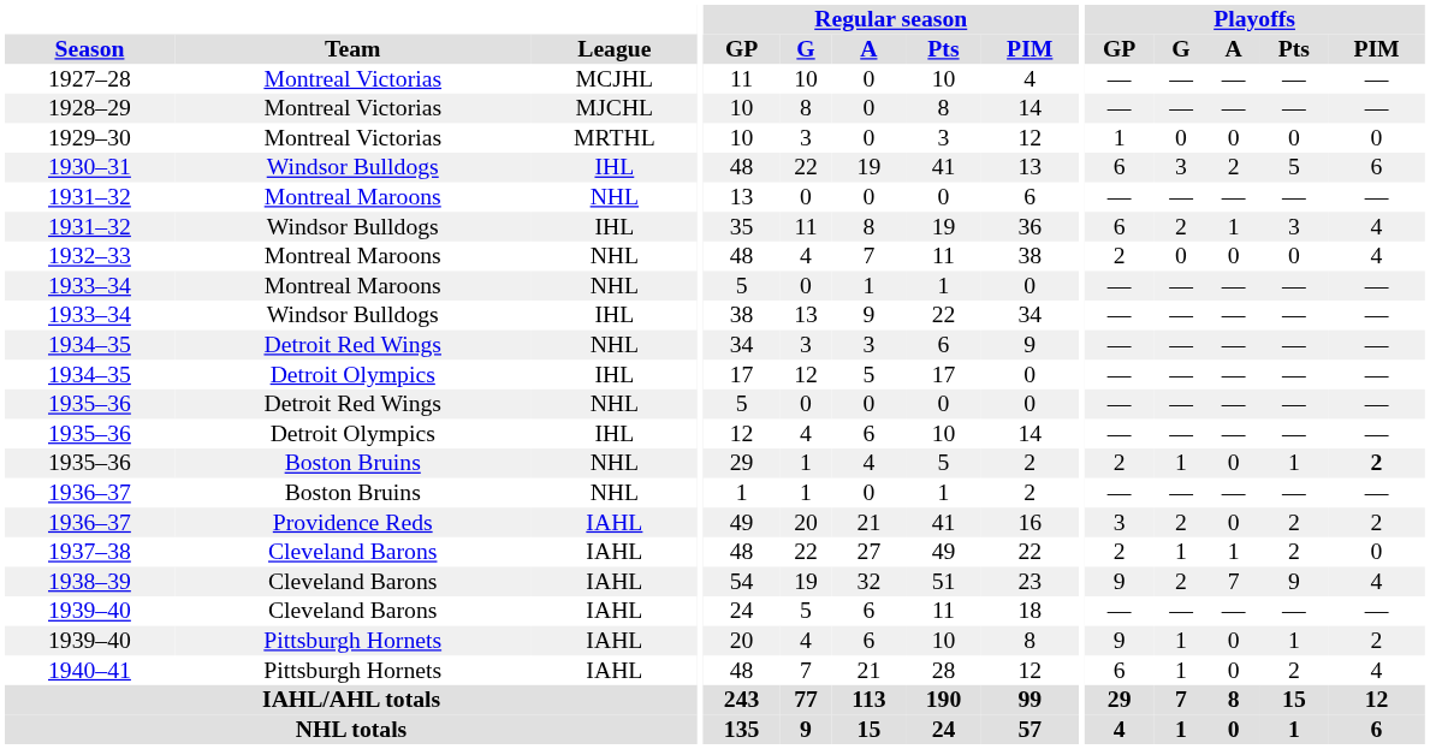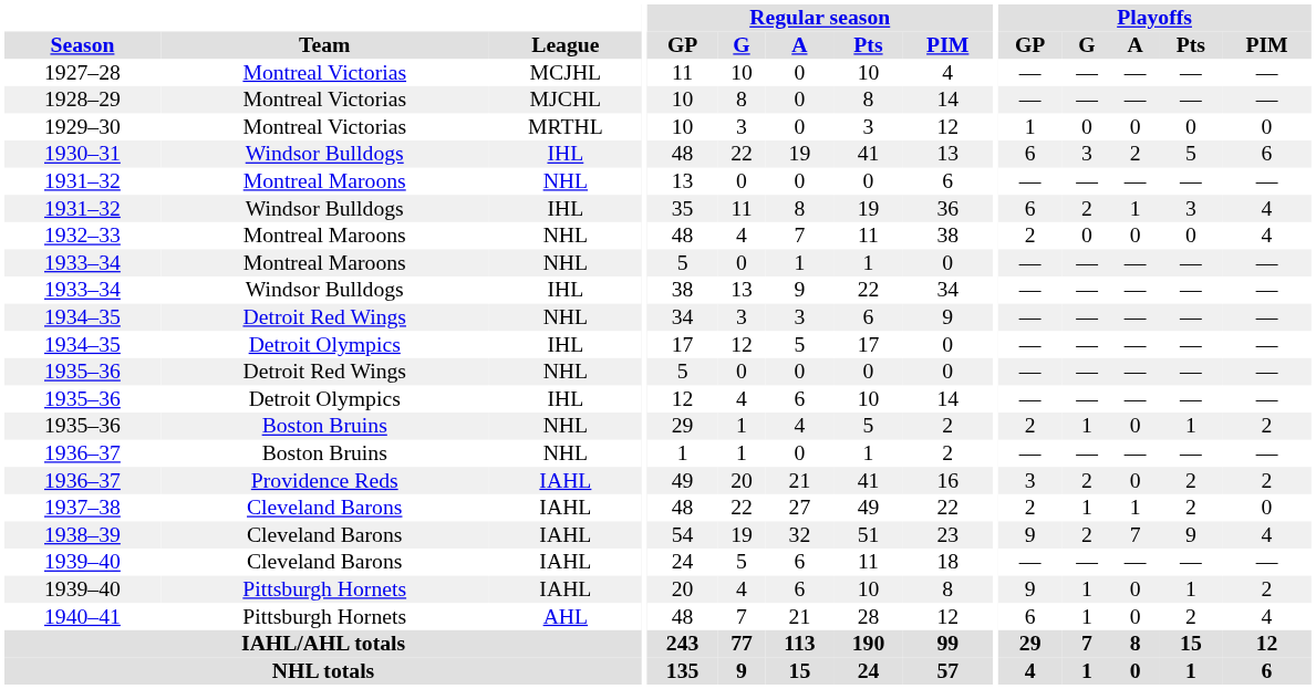1935–36 / Boston Bruins | Playoffs / PIM: bold -> normal
1940–41 | League: IAHL -> AHL
